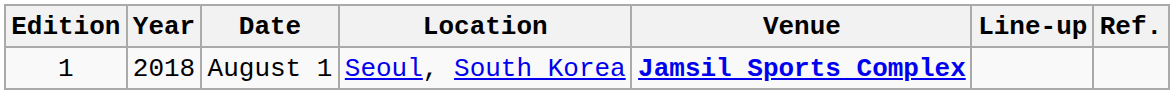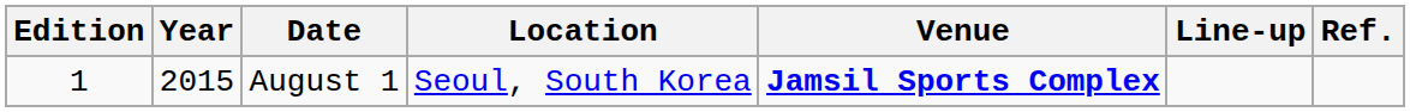August 1 | Year: 2018 -> 2015
